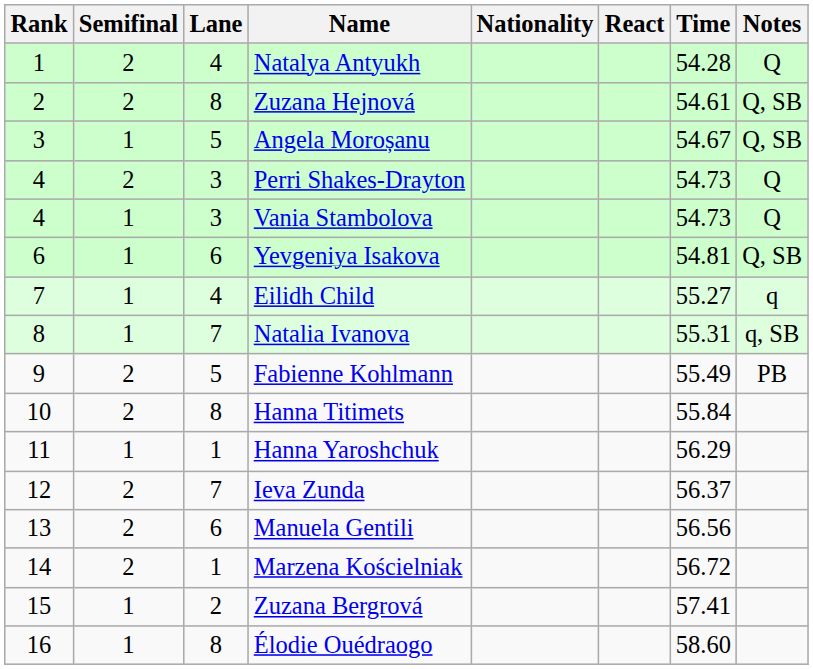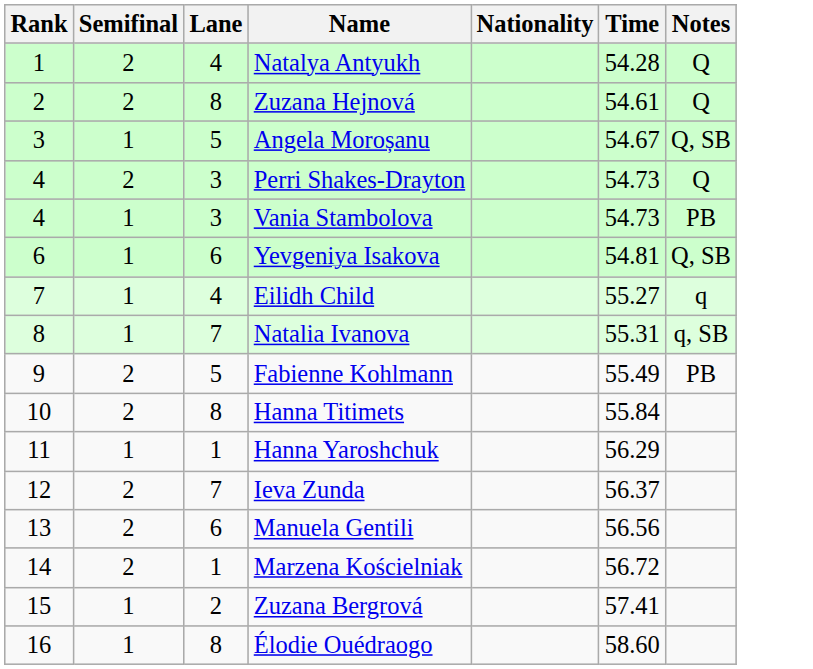- column: React
Zuzana Hejnová | Notes: Q, SB -> Q
Vania Stambolova | Notes: Q -> PB
